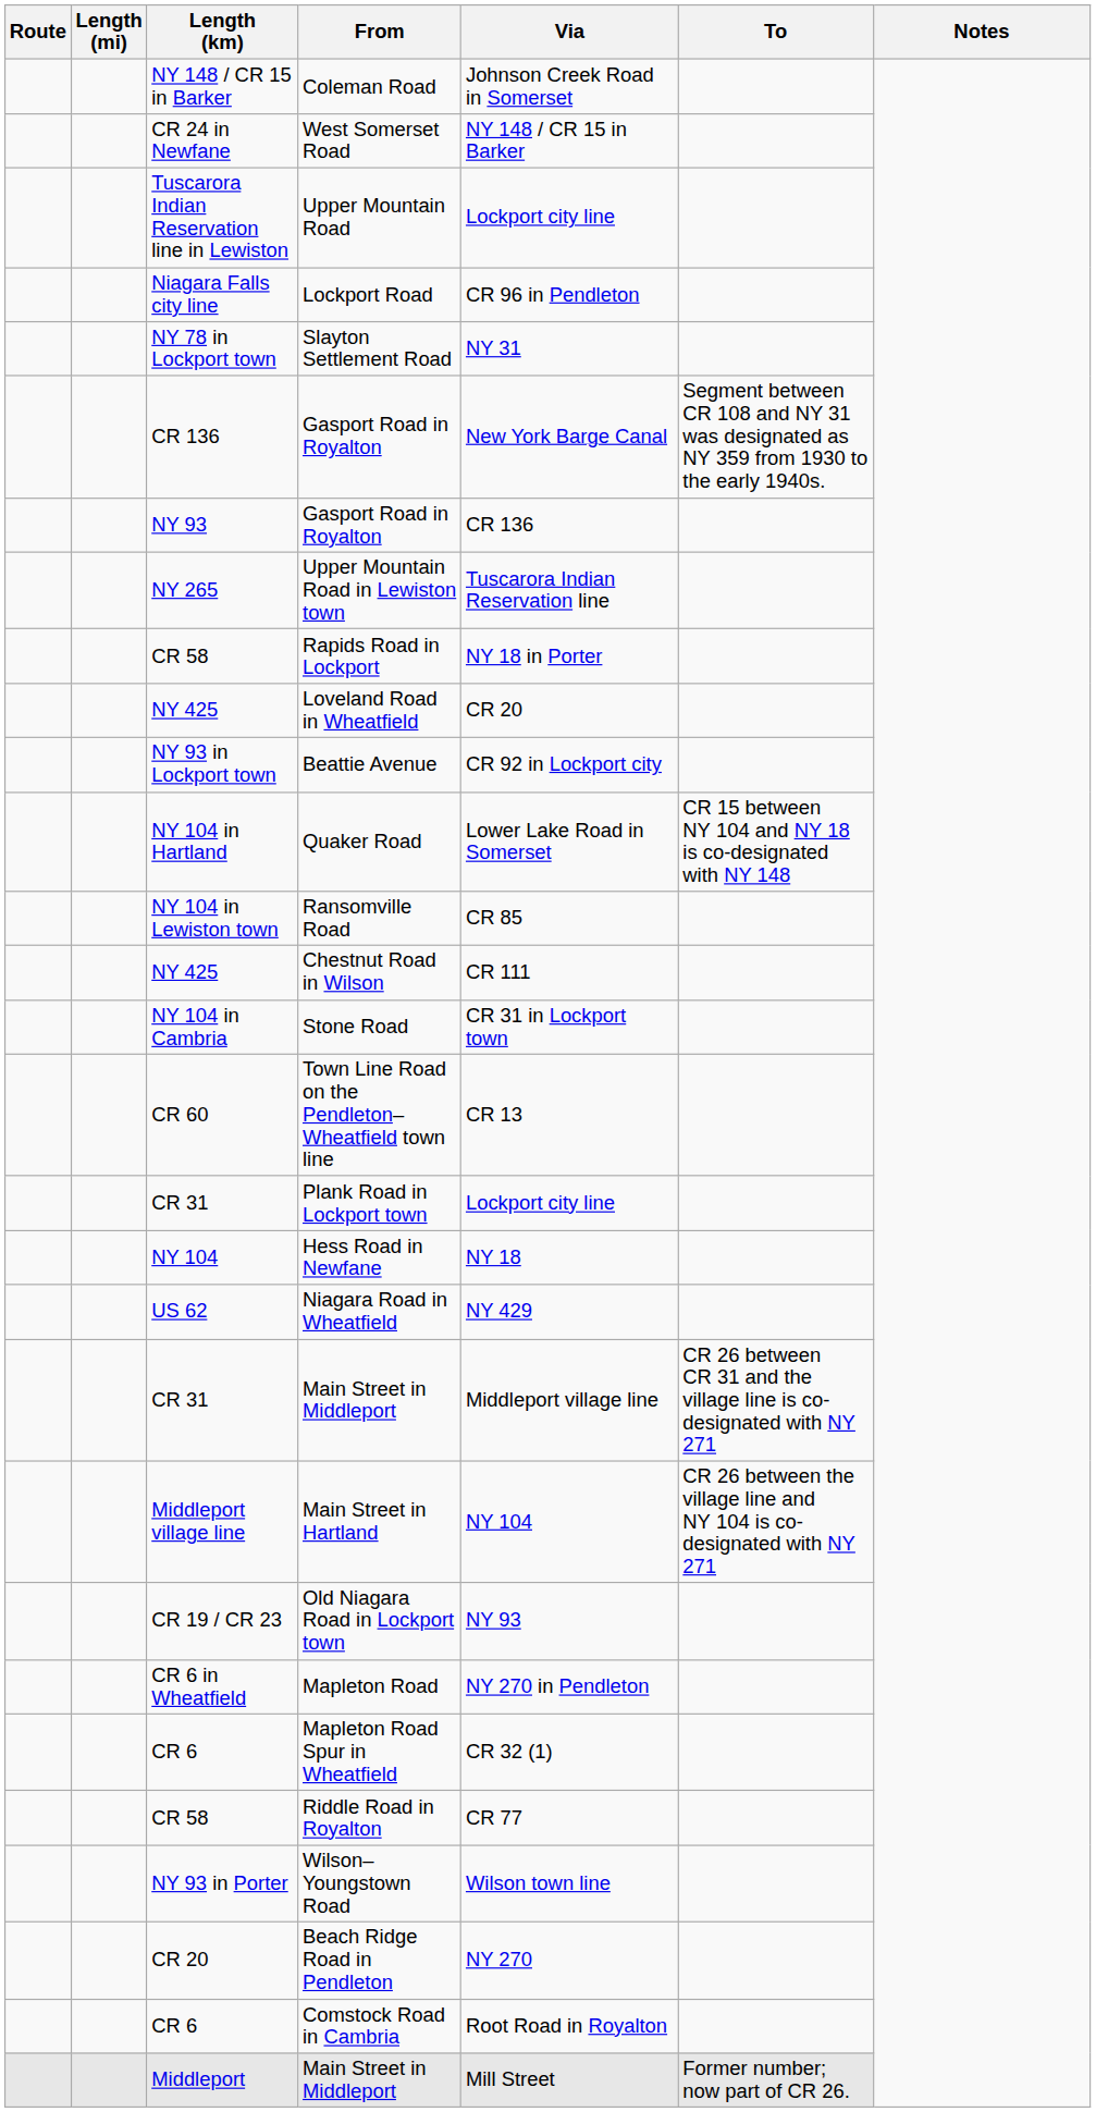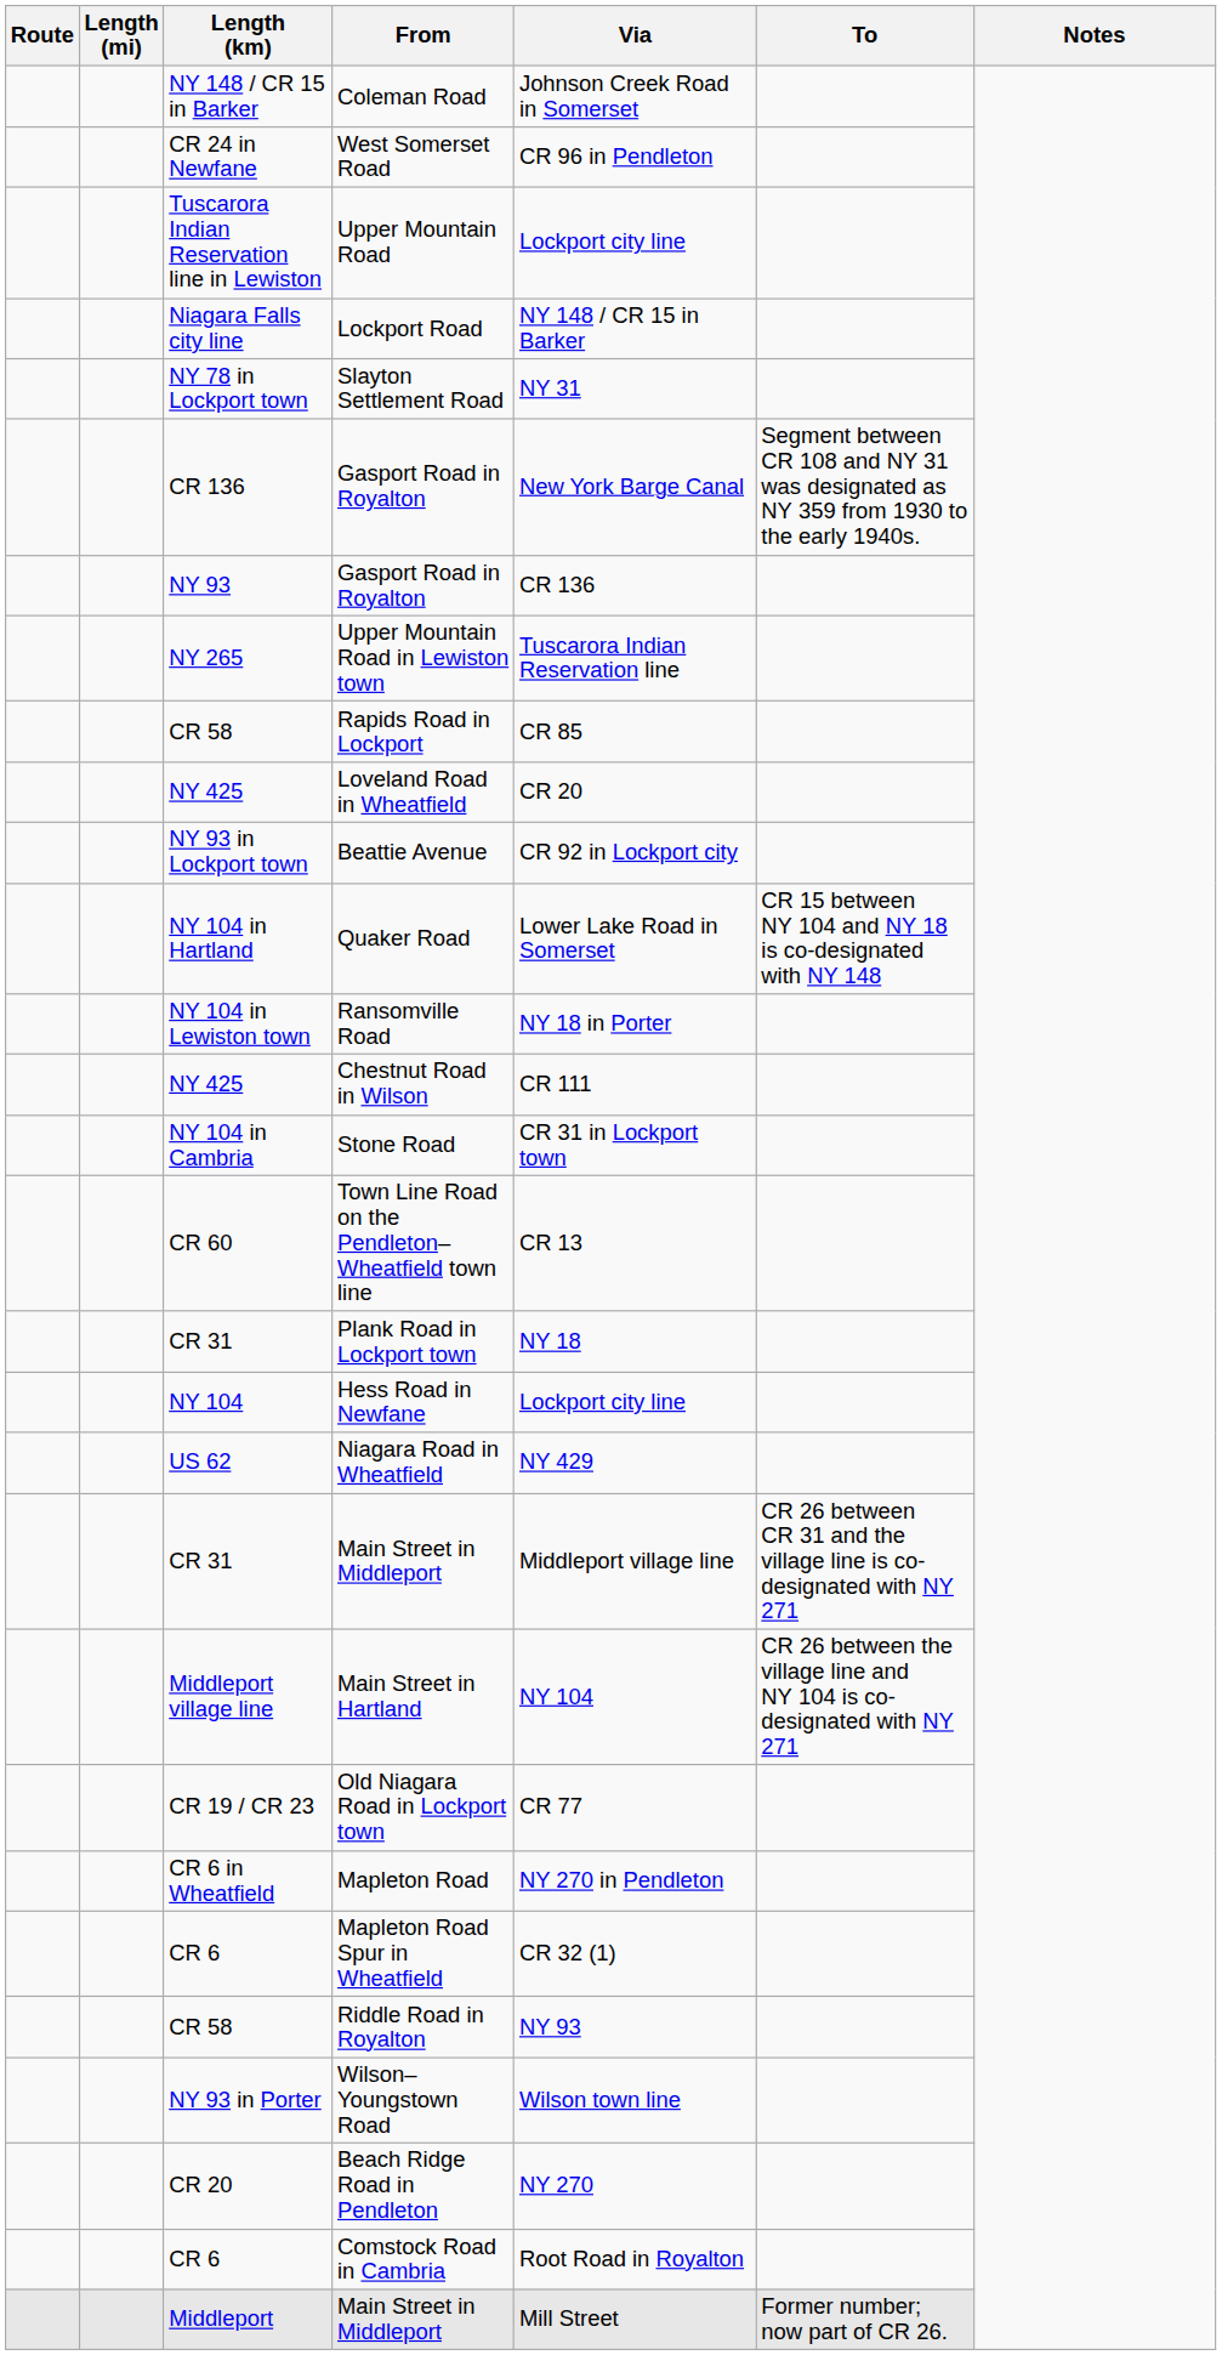West Somerset Road | Via: NY 148 / CR 15 in Barker -> CR 96 in Pendleton
Lockport Road | Via: CR 96 in Pendleton -> NY 148 / CR 15 in Barker
Rapids Road in Lockport | Via: NY 18 in Porter -> CR 85
Ransomville Road | Via: CR 85 -> NY 18 in Porter
Plank Road in Lockport town | Via: Lockport city line -> NY 18
Hess Road in Newfane | Via: NY 18 -> Lockport city line
Old Niagara Road in Lockport town | Via: NY 93 -> CR 77
Riddle Road in Royalton | Via: CR 77 -> NY 93
